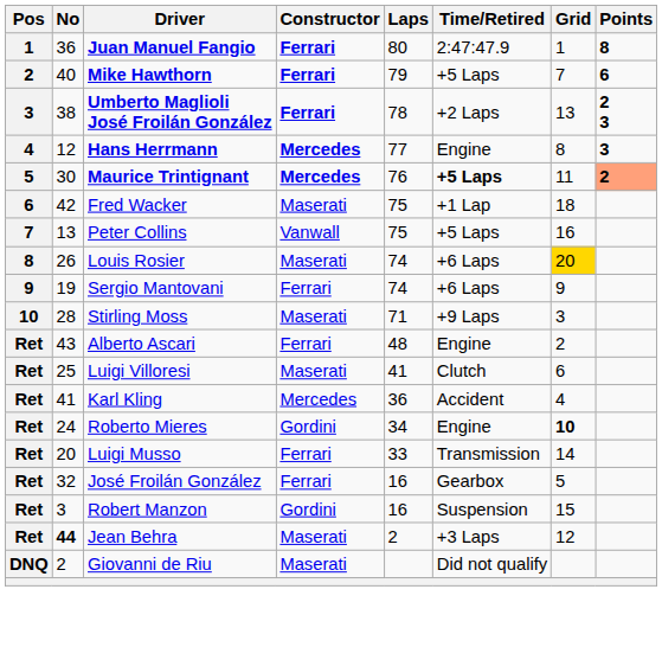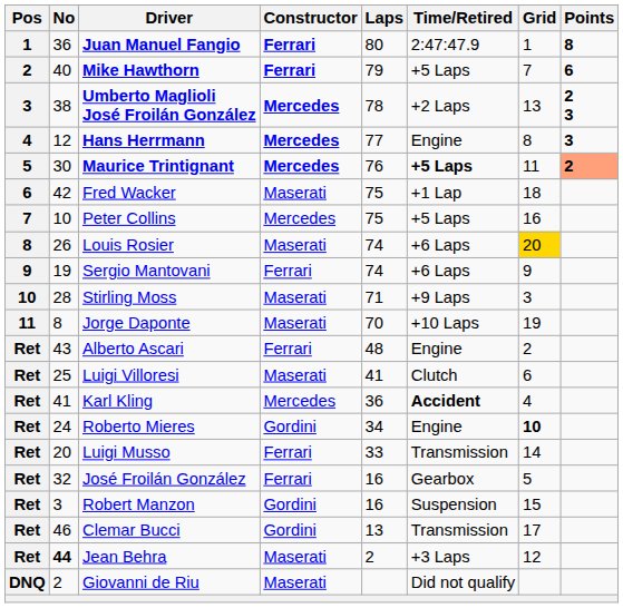Umberto Maglioli José Froilán González | Constructor: Ferrari -> Mercedes
Peter Collins | No: 13 -> 10
Peter Collins | Constructor: Vanwall -> Mercedes
+ row: 11 | 8 | Jorge Daponte | Maserati | 70 | +10 Laps | 19
Karl Kling | Time/Retired: normal -> bold
+ row: Ret | 46 | Clemar Bucci | Gordini | 13 | Transmission | 17
